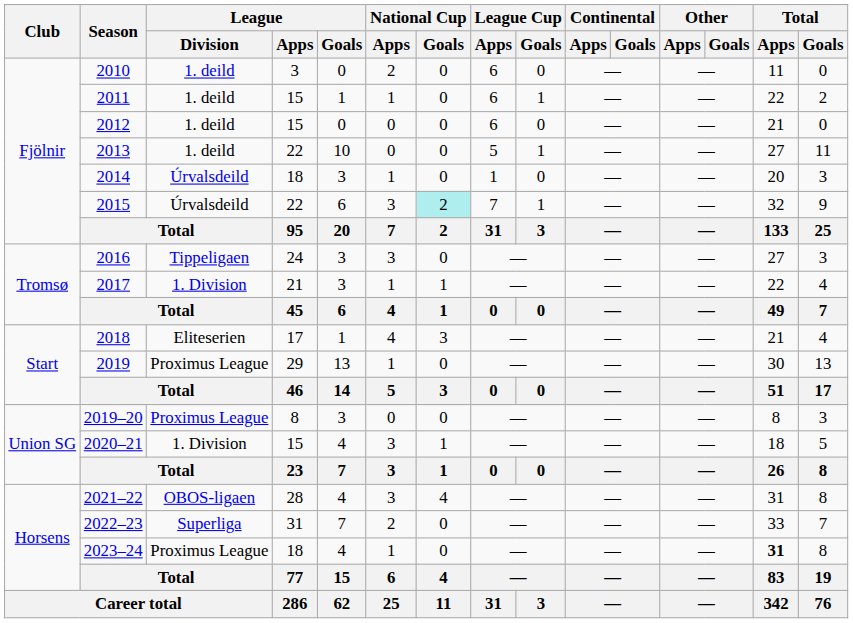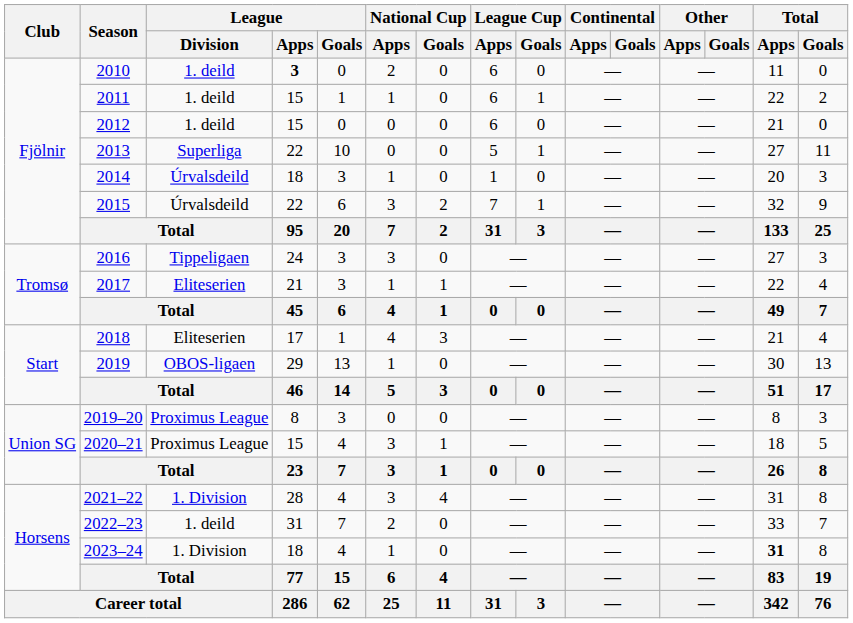2010 | League / Apps: normal -> bold
2013 | League / Division: 1. deild -> Superliga
2015 | National Cup / Goals: paleturquoise background -> no background
2017 | League / Division: 1. Division -> Eliteserien
2019 | League / Division: Proximus League -> OBOS-ligaen
2020–21 | League / Division: 1. Division -> Proximus League
2021–22 | League / Division: OBOS-ligaen -> 1. Division
2022–23 | League / Division: Superliga -> 1. deild
2023–24 | League / Division: Proximus League -> 1. Division
